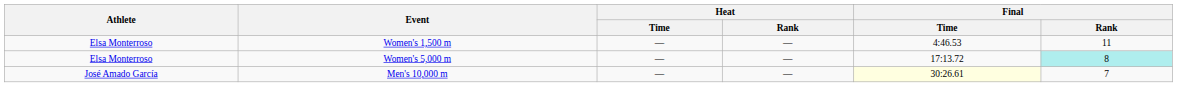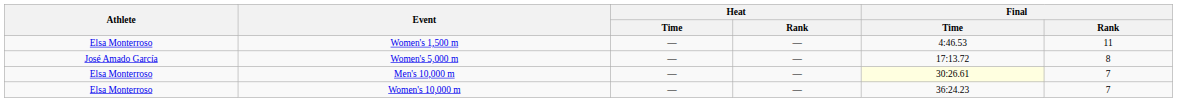Women's 5,000 m | Athlete: Elsa Monterroso -> José Amado García
Women's 5,000 m | Final / Rank: paleturquoise background -> no background
Men's 10,000 m | Athlete: José Amado García -> Elsa Monterroso
+ row: Elsa Monterroso | Women's 10,000 m | — | — | 36:24.23 | 7
